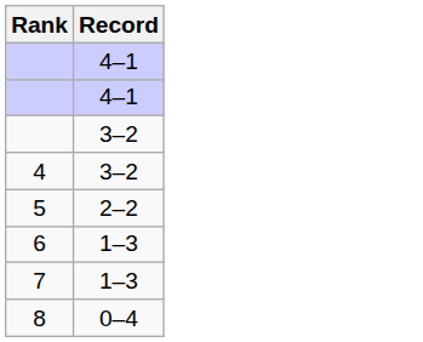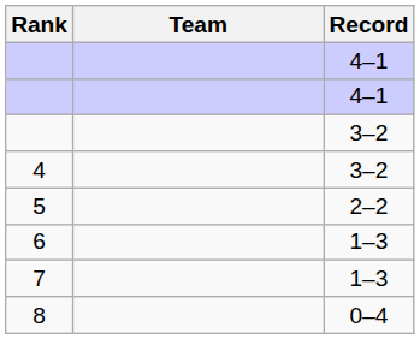+ column: Team
